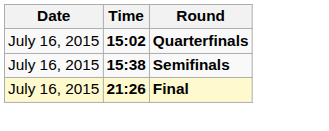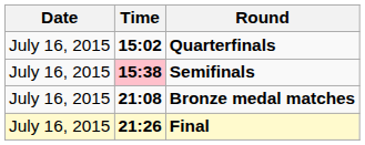Semifinals | Time: no background -> pink background
+ row: July 16, 2015 | 21:08 | Bronze medal matches
